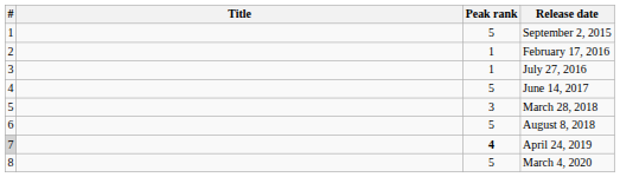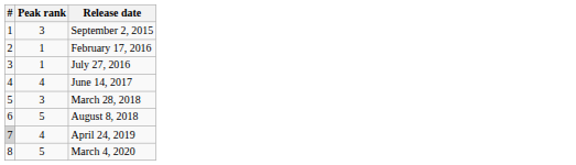- column: Title
September 2, 2015 | Peak rank: 5 -> 3
June 14, 2017 | Peak rank: 5 -> 4
April 24, 2019 | Peak rank: bold -> normal
